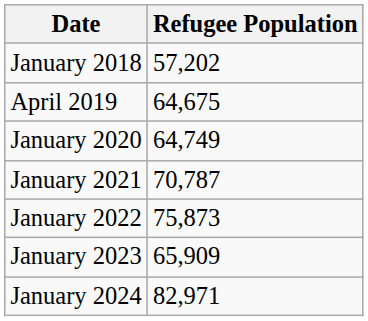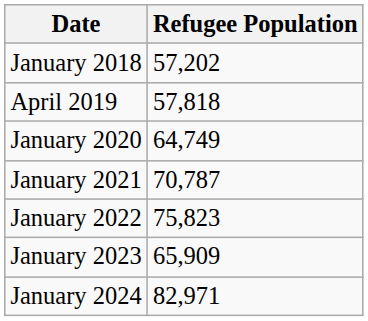April 2019 | Refugee Population: 64,675 -> 57,818
January 2022 | Refugee Population: 75,873 -> 75,823
